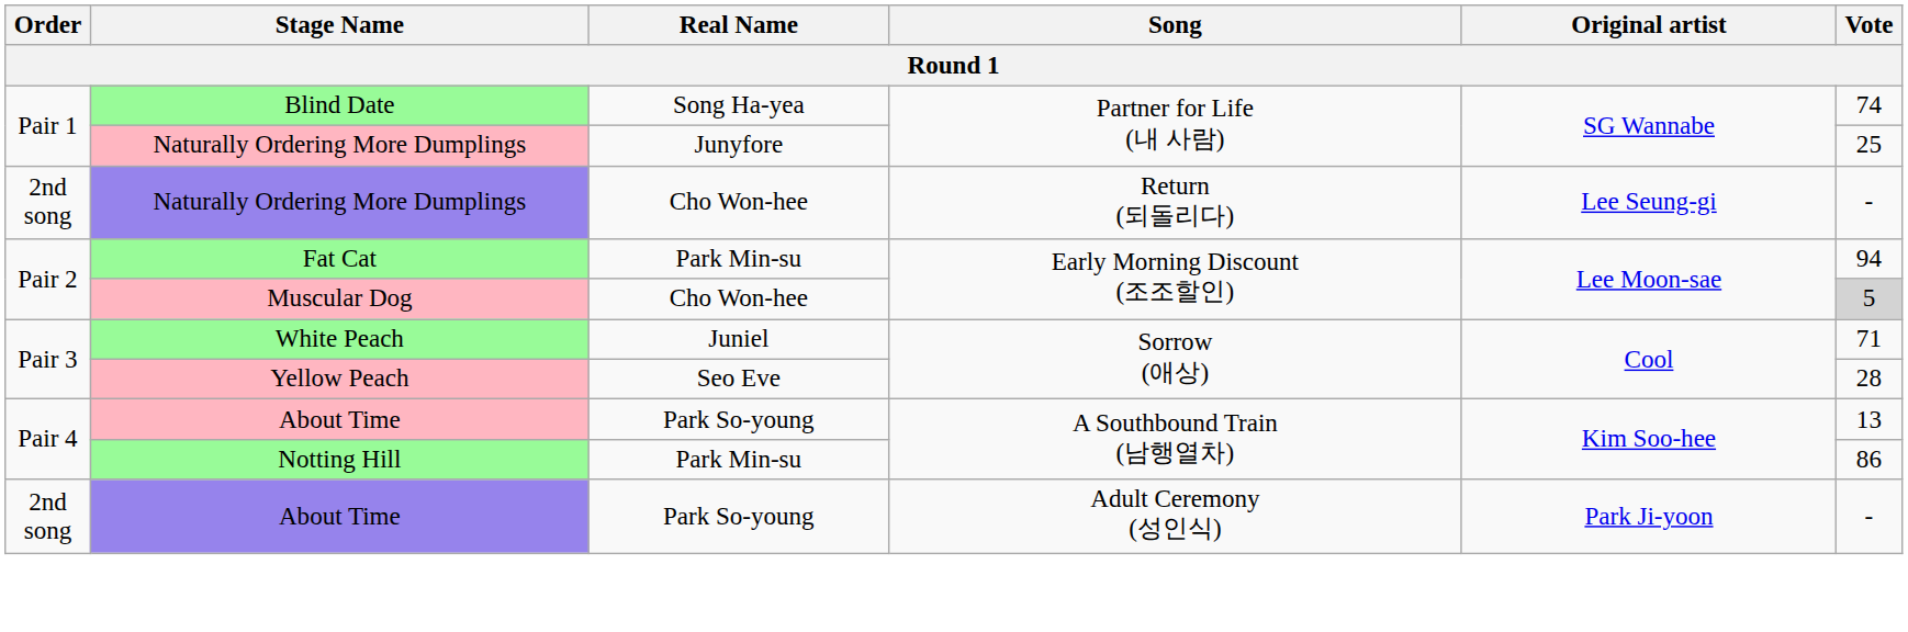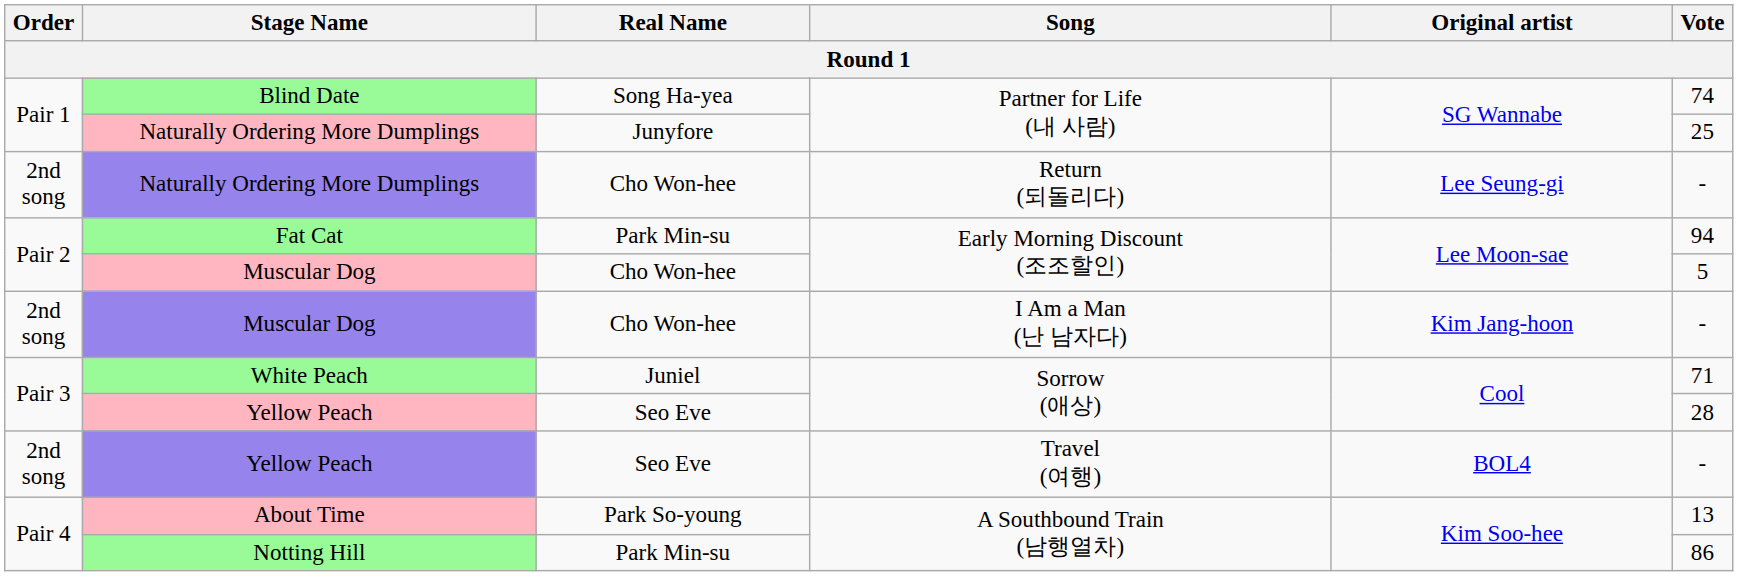Muscular Dog / Early Morning Discount (조조할인) | Vote: lightgrey background -> no background
+ row: 2nd song | Muscular Dog | Cho Won-hee | I Am a Man (난 남자다) | Kim Jang-hoon | -
+ row: 2nd song | Yellow Peach | Seo Eve | Travel (여행) | BOL4 | -
- row: 2nd song | About Time | Park So-young | Adult Ceremony (성인식) | Park Ji-yoon | -
